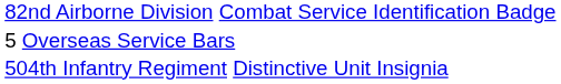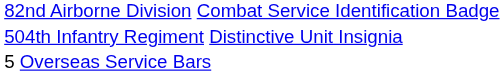rows swapped: 504th Infantry Regiment Distinctive Unit Insignia <-> 5 Overseas Service Bars
